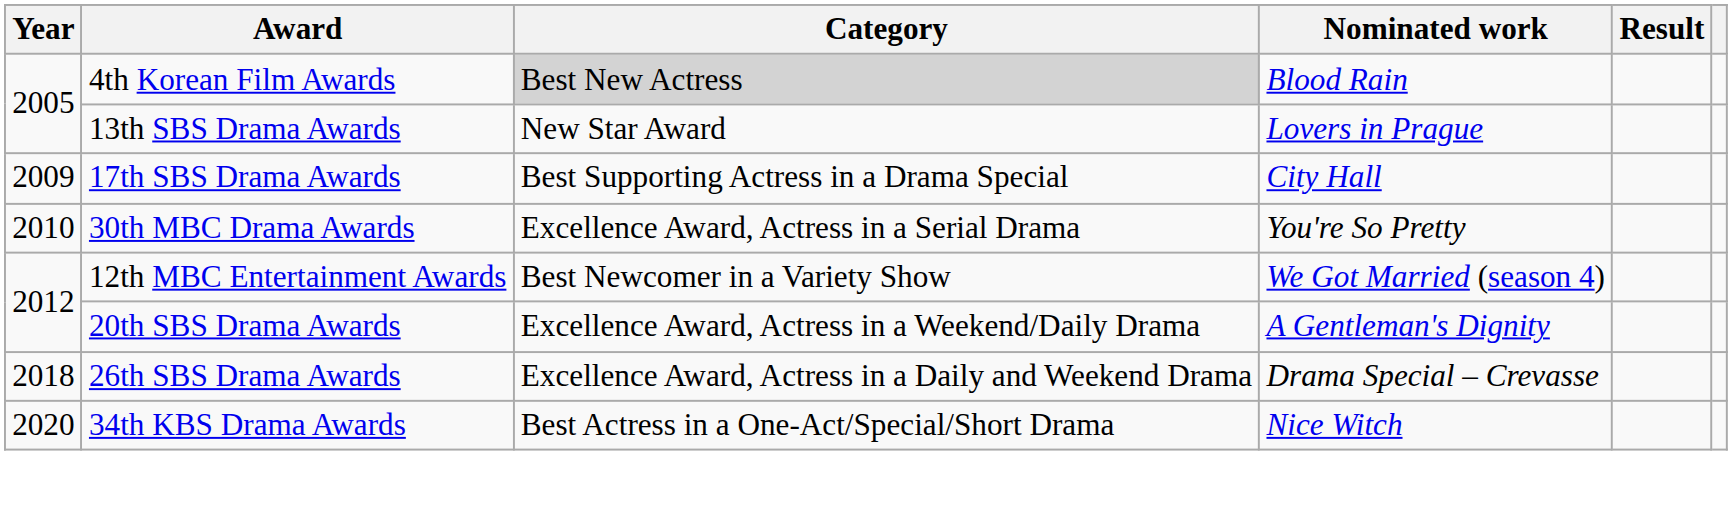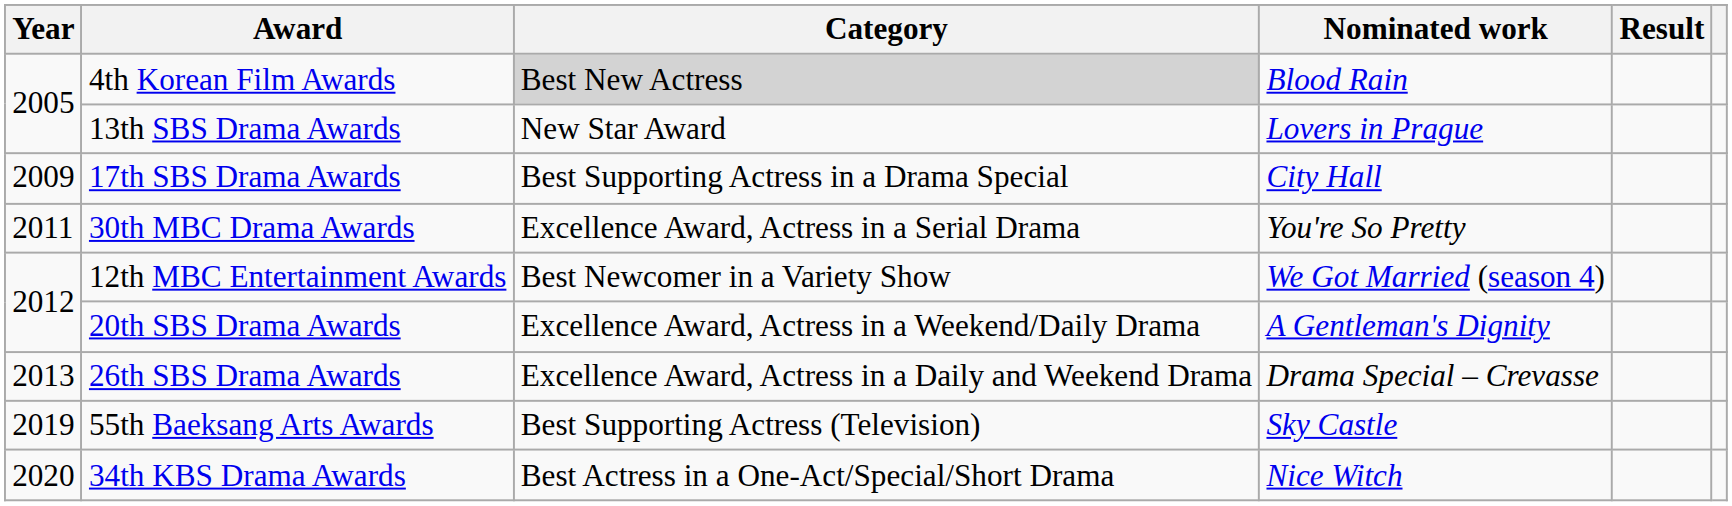30th MBC Drama Awards | Year: 2010 -> 2011
26th SBS Drama Awards | Year: 2018 -> 2013
+ row: 2019 | 55th Baeksang Arts Awards | Best Supporting Actress (Television) | Sky Castle
